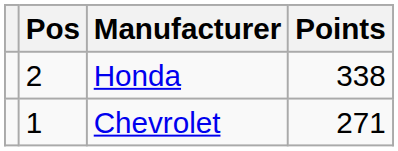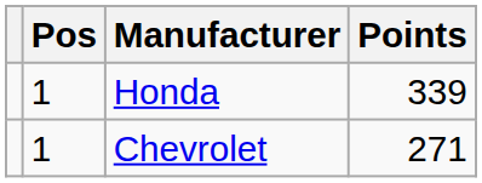Honda | Pos: 2 -> 1
Honda | Points: 338 -> 339
